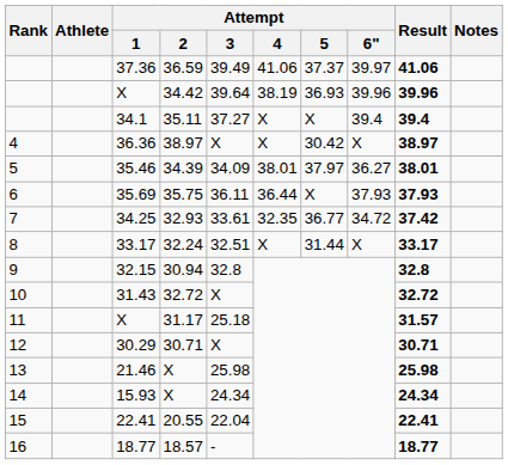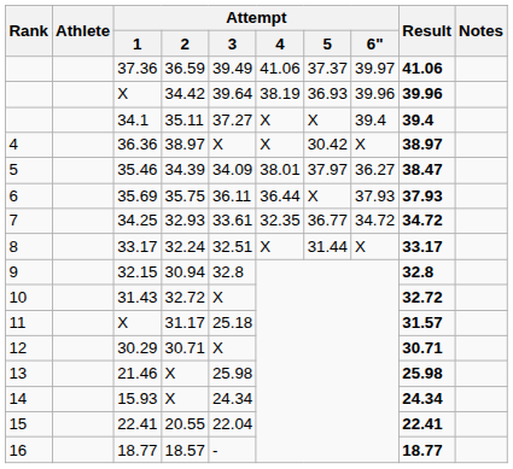35.46 | Result: 38.01 -> 38.47
34.25 | Result: 37.42 -> 34.72
